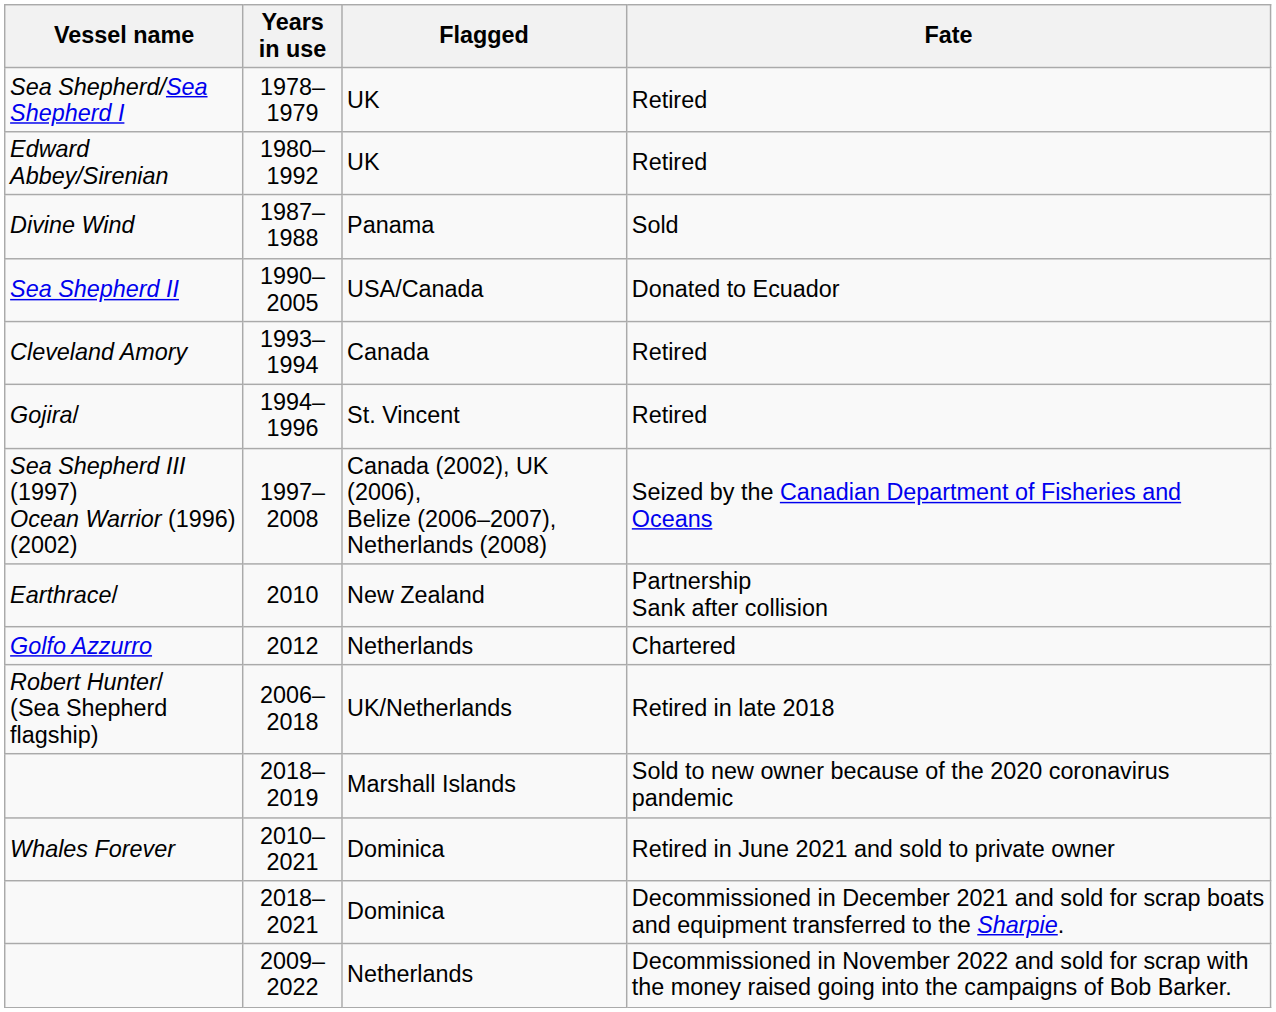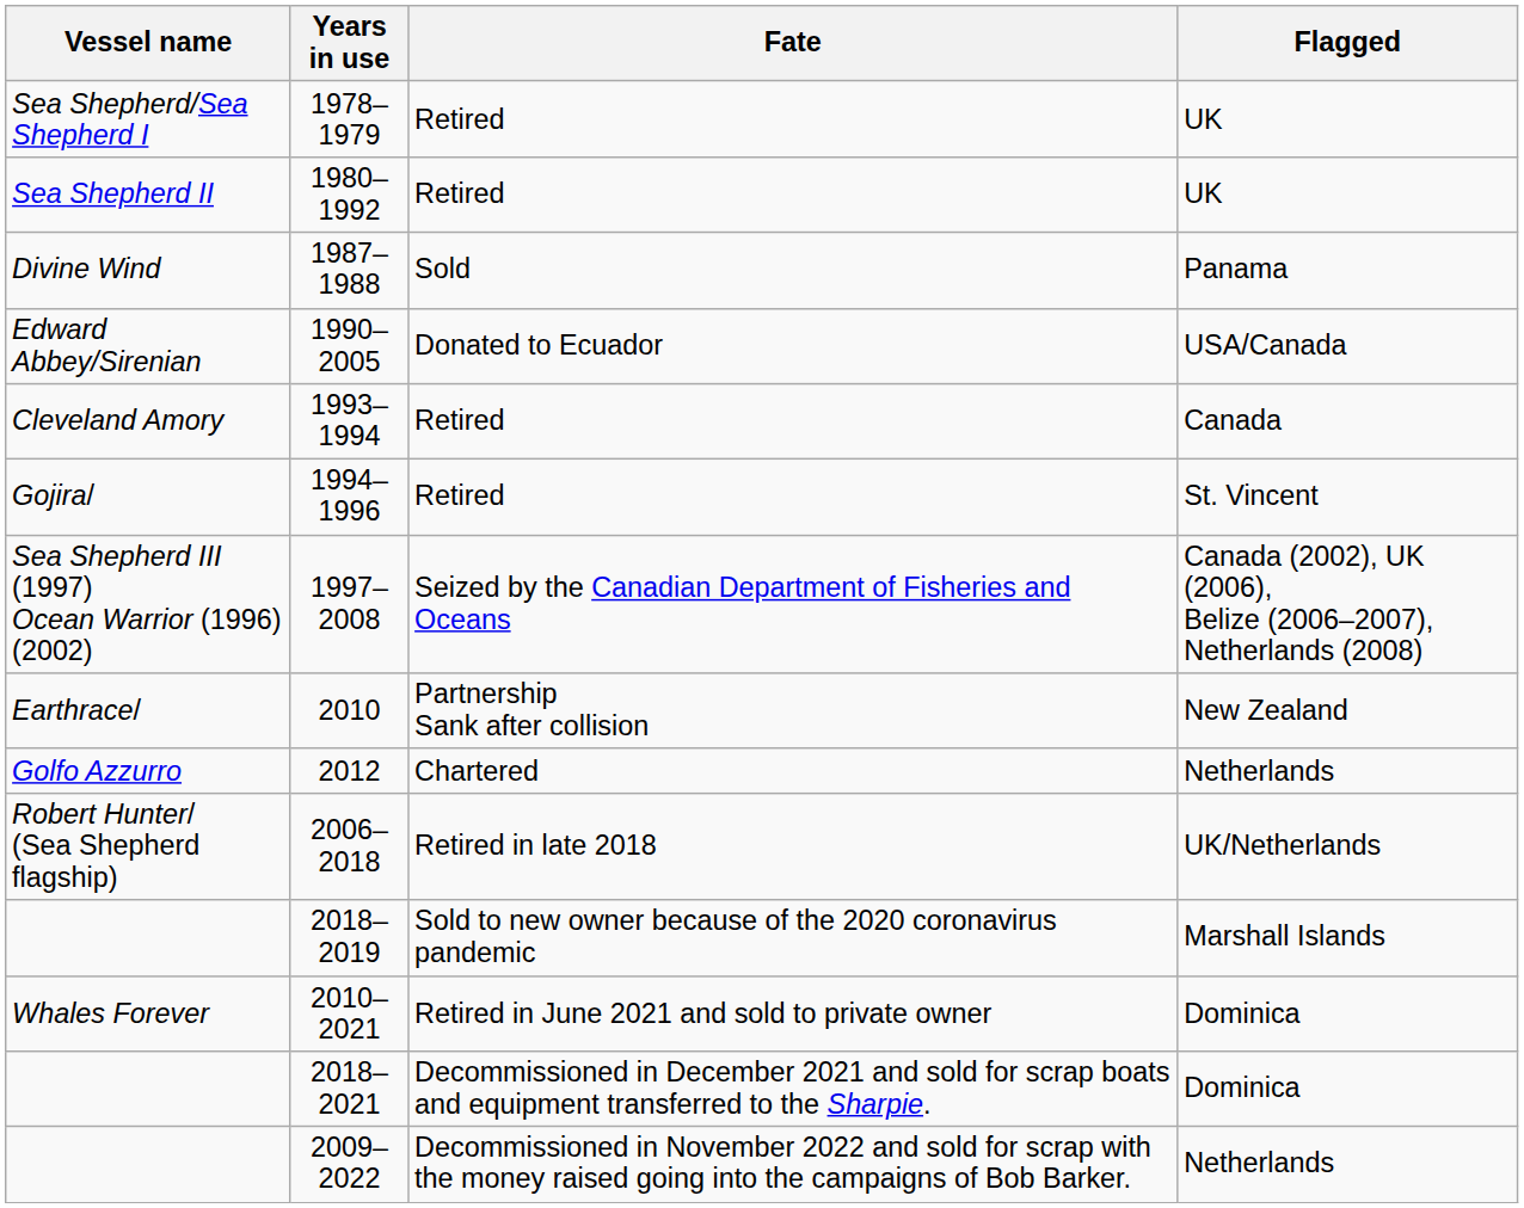columns swapped: Flagged <-> Fate
1980–1992 | Vessel name: Edward Abbey/Sirenian -> Sea Shepherd II
1990–2005 | Vessel name: Sea Shepherd II -> Edward Abbey/Sirenian
